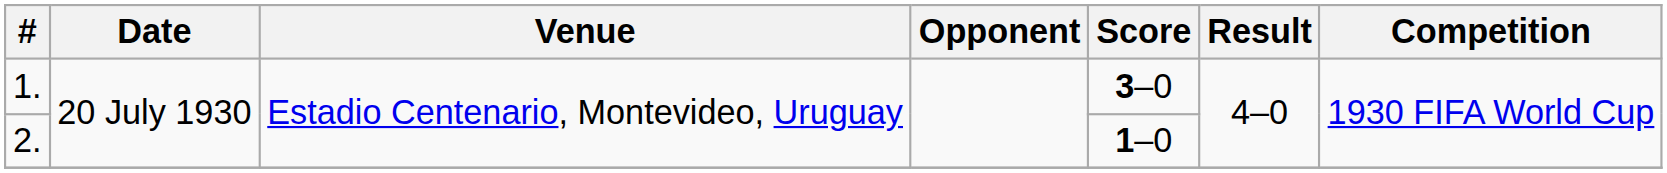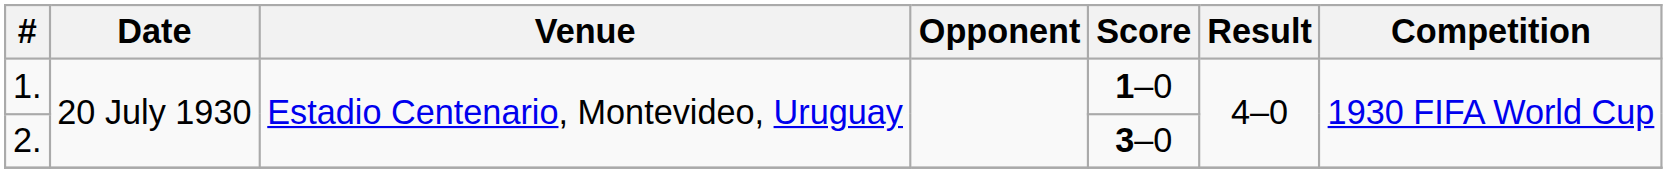1. | Score: 3–0 -> 1–0
2. | Score: 1–0 -> 3–0
